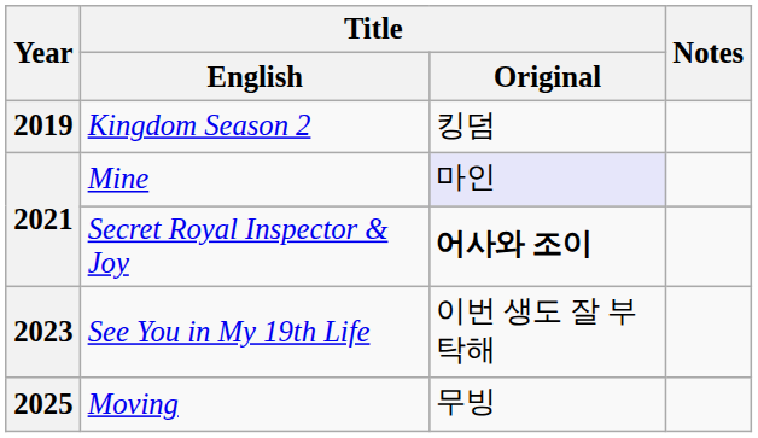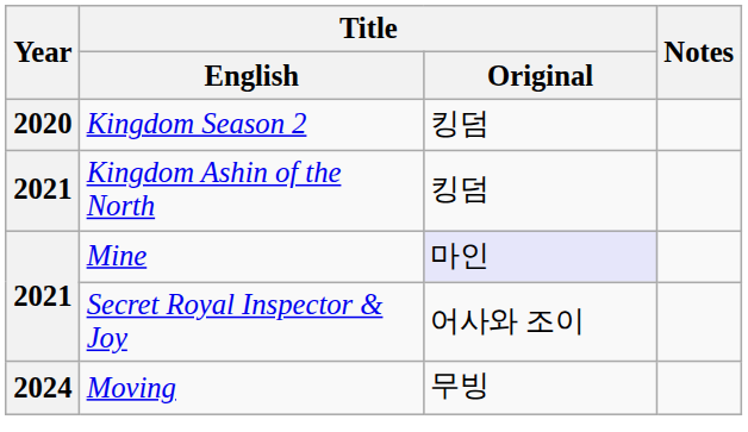Kingdom Season 2 | Year: 2019 -> 2020
+ row: 2021 | Kingdom Ashin of the North | 킹덤
Secret Royal Inspector & Joy | Title / Original: bold -> normal
- row: 2023 | See You in My 19th Life | 이번 생도 잘 부탁해
Moving | Year: 2025 -> 2024
